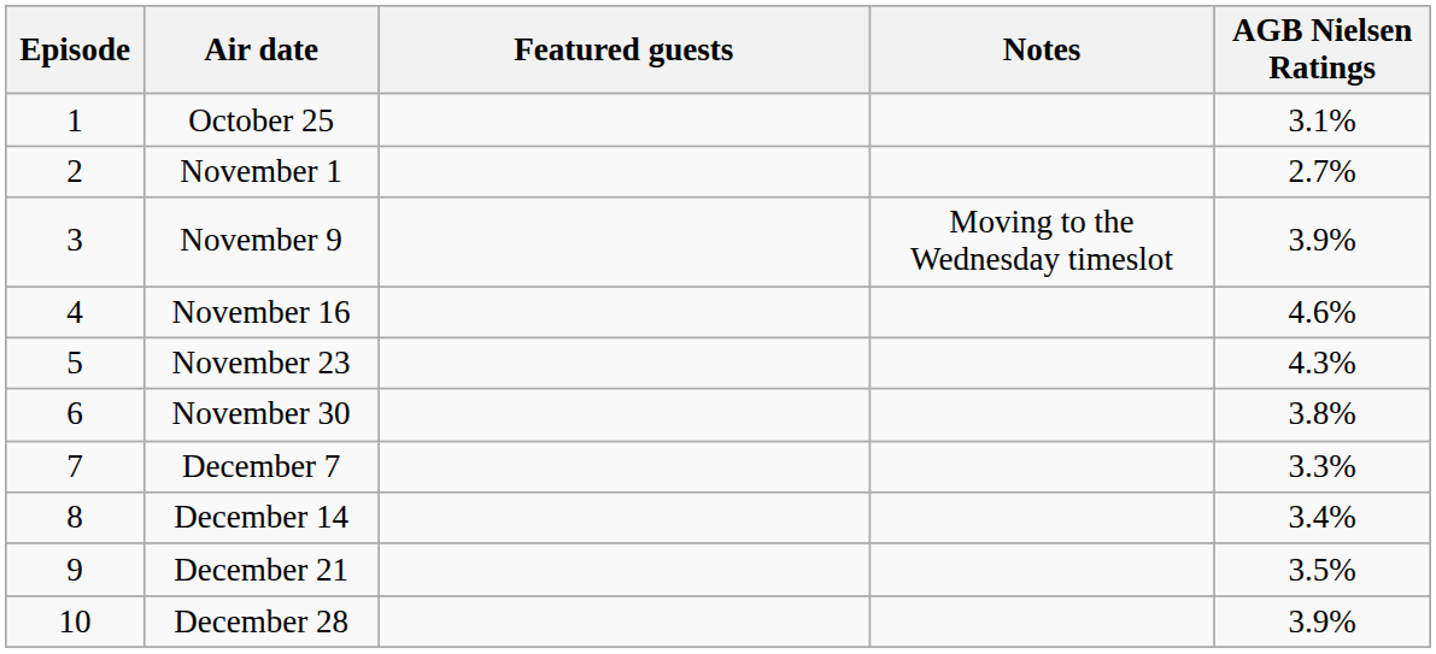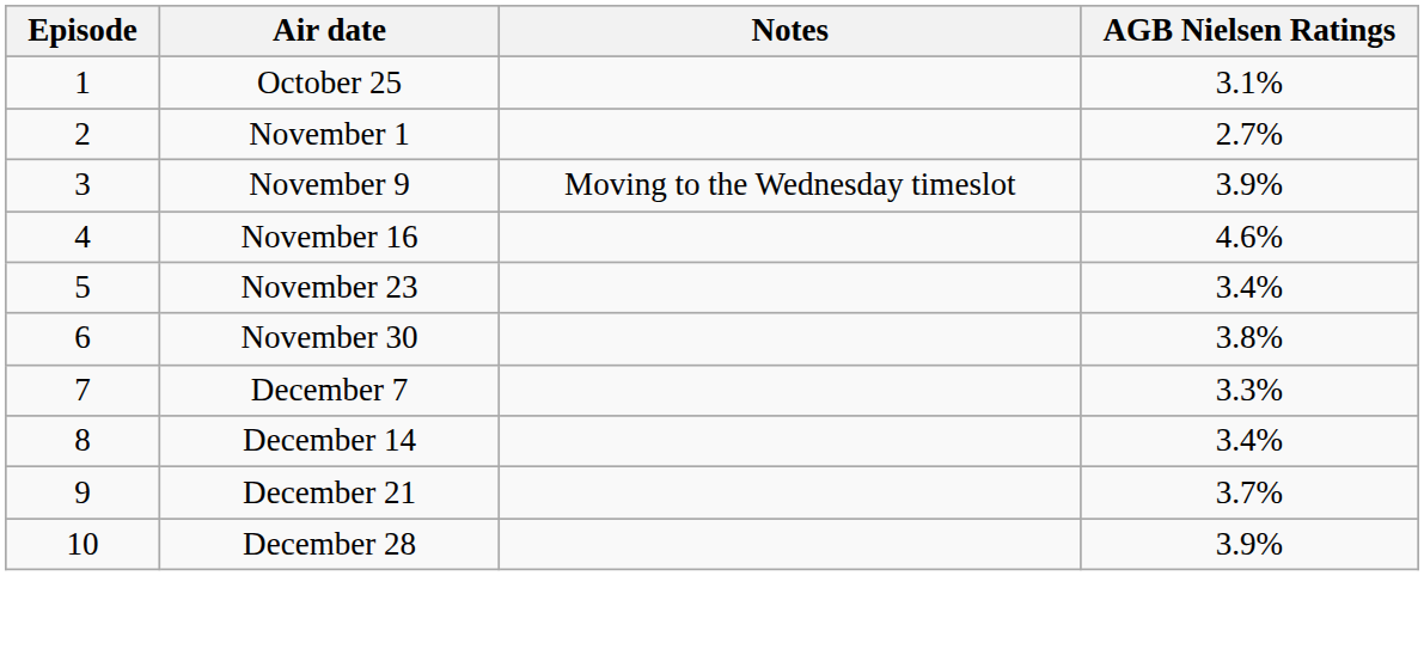- column: Featured guests
November 23 | AGB Nielsen Ratings: 4.3% -> 3.4%
December 21 | AGB Nielsen Ratings: 3.5% -> 3.7%
